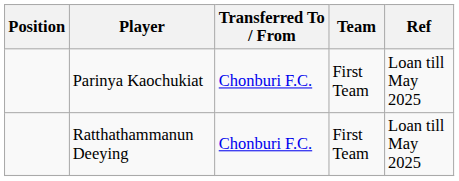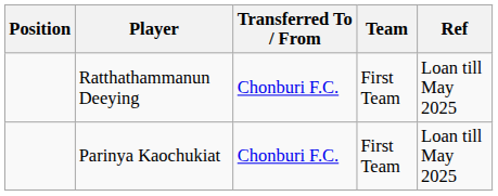rows swapped: Parinya Kaochukiat <-> Ratthathammanun Deeying
